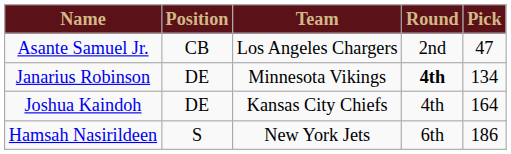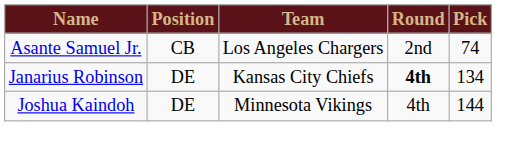Asante Samuel Jr. | Pick: 47 -> 74
Janarius Robinson | Team: Minnesota Vikings -> Kansas City Chiefs
Joshua Kaindoh | Team: Kansas City Chiefs -> Minnesota Vikings
Joshua Kaindoh | Pick: 164 -> 144
- row: Hamsah Nasirildeen | S | New York Jets | 6th | 186
